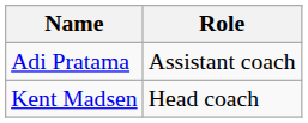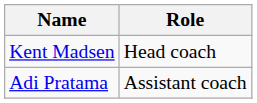rows swapped: Kent Madsen <-> Adi Pratama
